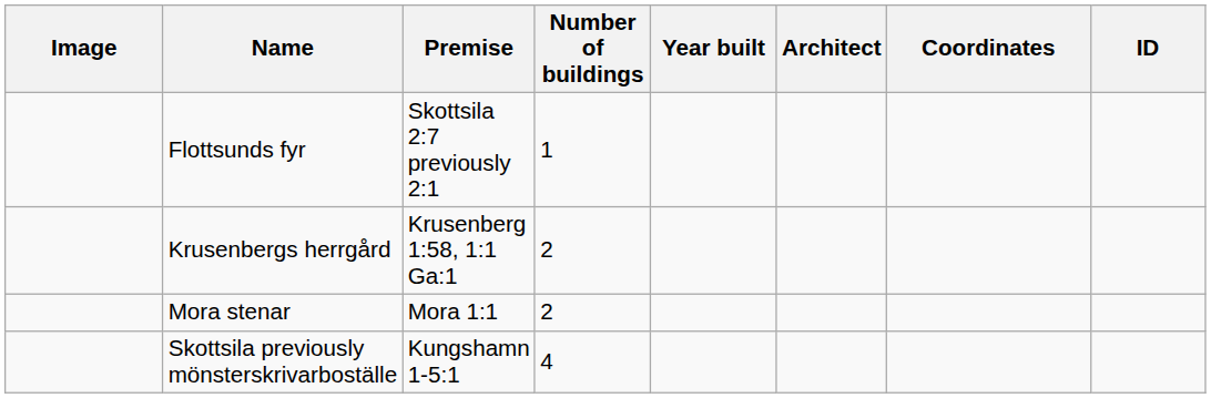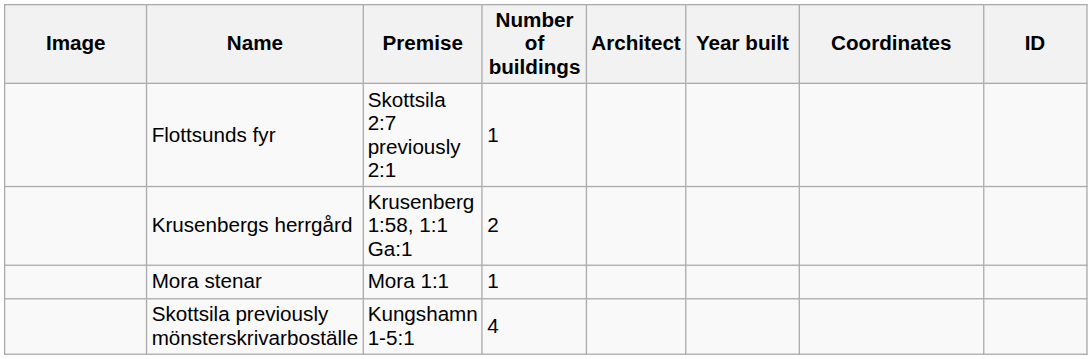columns swapped: Year built <-> Architect
Mora stenar | Number of buildings: 2 -> 1
